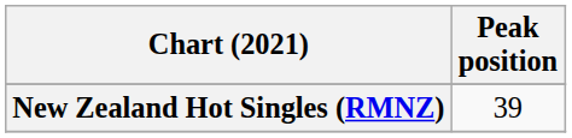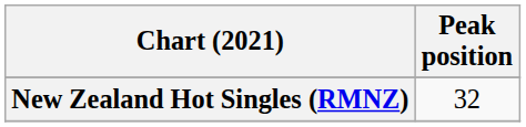New Zealand Hot Singles (RMNZ) | Peak position: 39 -> 32
